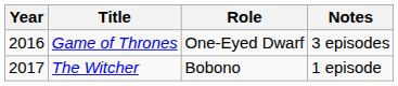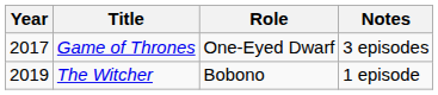Game of Thrones | Year: 2016 -> 2017
The Witcher | Year: 2017 -> 2019
